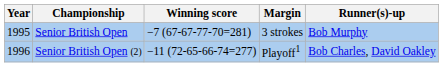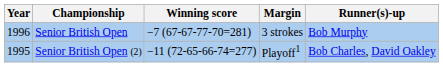Senior British Open | Year: 1995 -> 1996
Senior British Open (2) | Year: 1996 -> 1995
